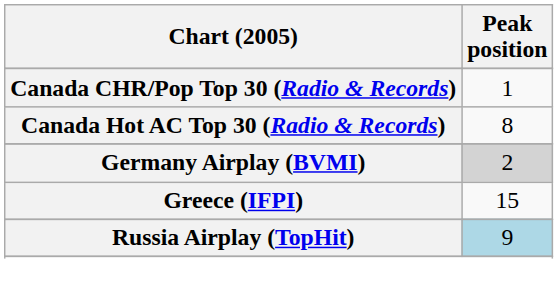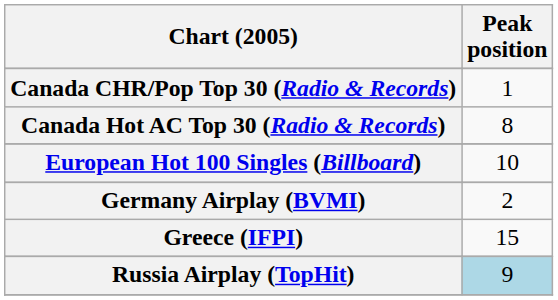+ row: European Hot 100 Singles (Billboard) | 10
Germany Airplay (BVMI) | Peak position: lightgrey background -> no background
